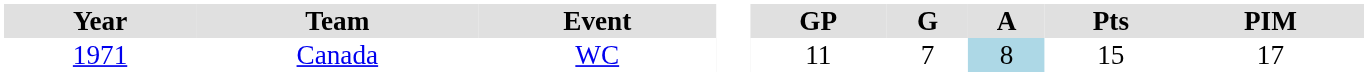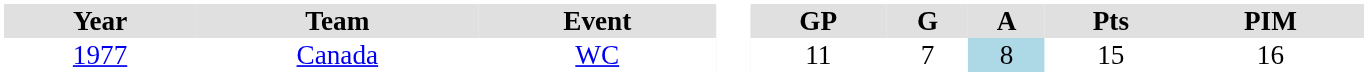Canada | Year: 1971 -> 1977
Canada | PIM: 17 -> 16
